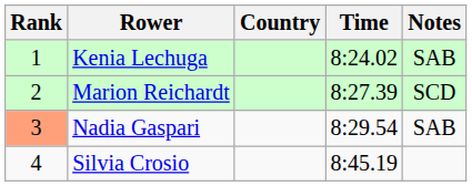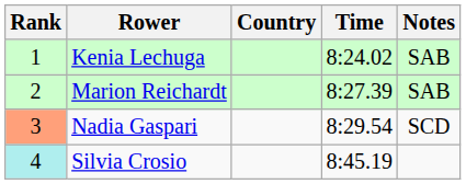Marion Reichardt | Notes: SCD -> SAB
Nadia Gaspari | Notes: SAB -> SCD
Silvia Crosio | Rank: no background -> paleturquoise background
